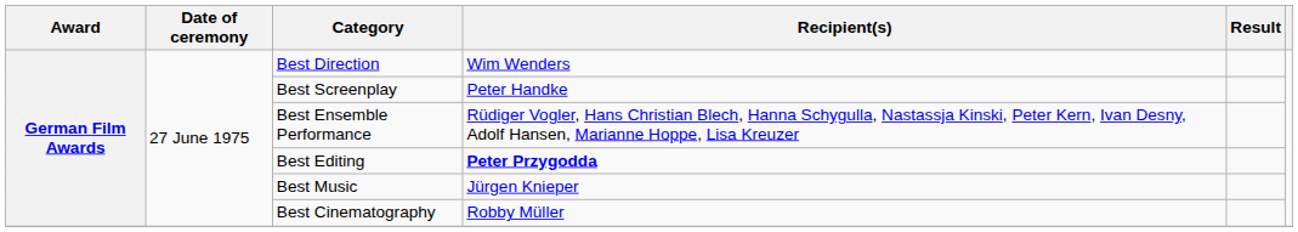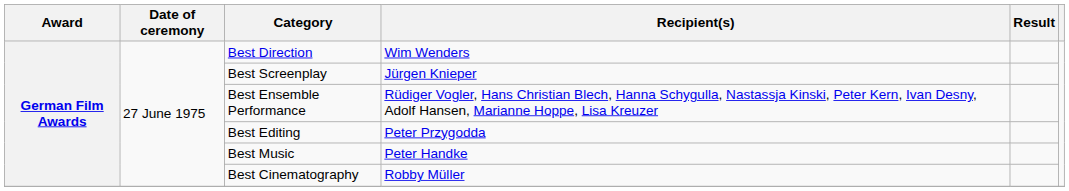Best Screenplay | Recipient(s): Peter Handke -> Jürgen Knieper
Best Editing | Recipient(s): bold -> normal
Best Music | Recipient(s): Jürgen Knieper -> Peter Handke
